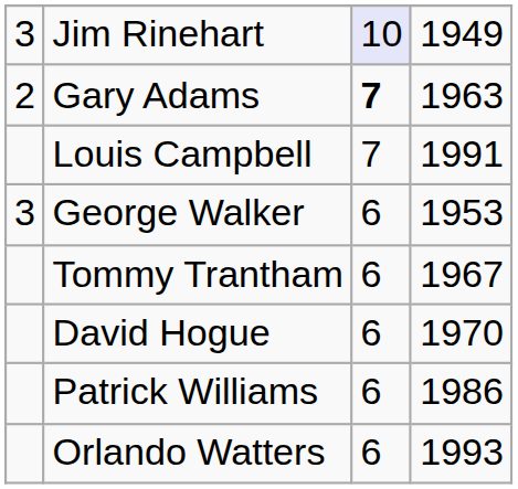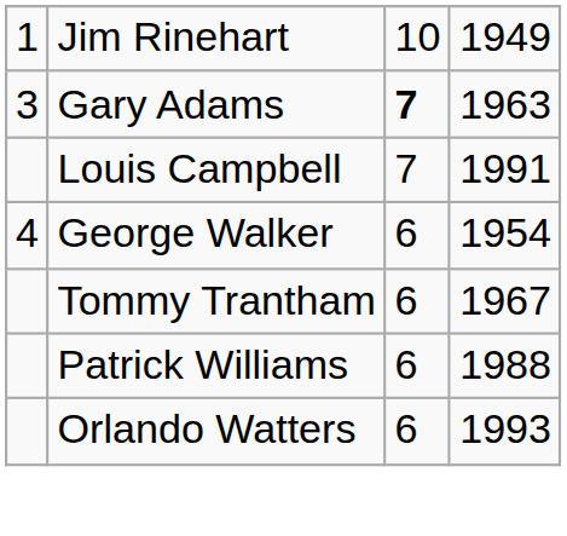Jim Rinehart | column 1: 3 -> 1
Jim Rinehart | column 3: lavender background -> no background
Gary Adams | column 1: 2 -> 3
George Walker | column 1: 3 -> 4
George Walker | column 4: 1953 -> 1954
- row: David Hogue | 6 | 1970
Patrick Williams | column 4: 1986 -> 1988
